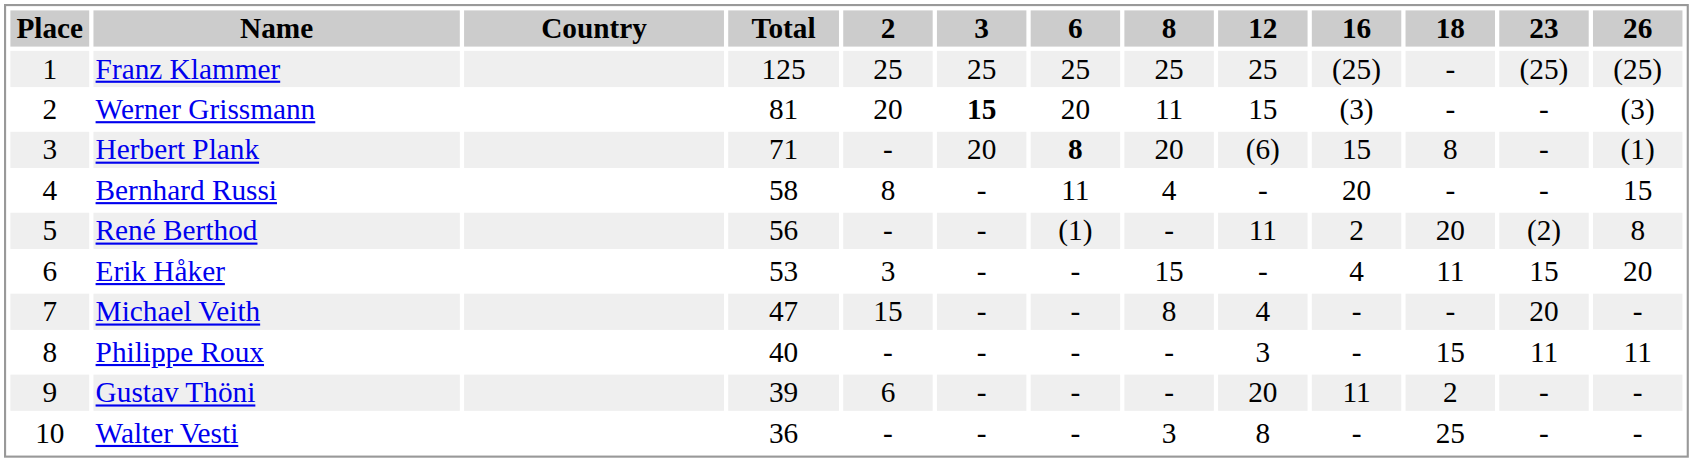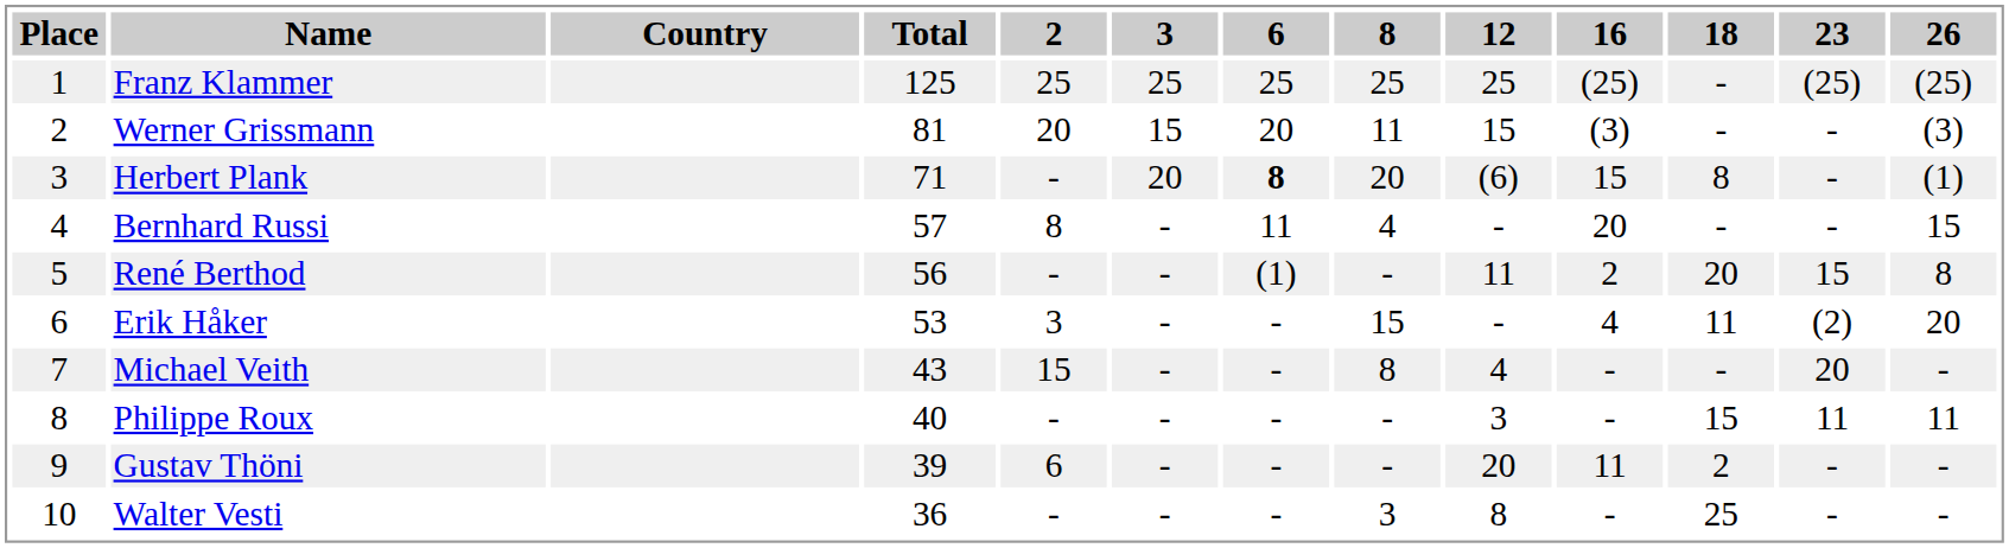Werner Grissmann | 3: bold -> normal
Bernhard Russi | Total: 58 -> 57
René Berthod | 23: (2) -> 15
Erik Håker | 23: 15 -> (2)
Michael Veith | Total: 47 -> 43
